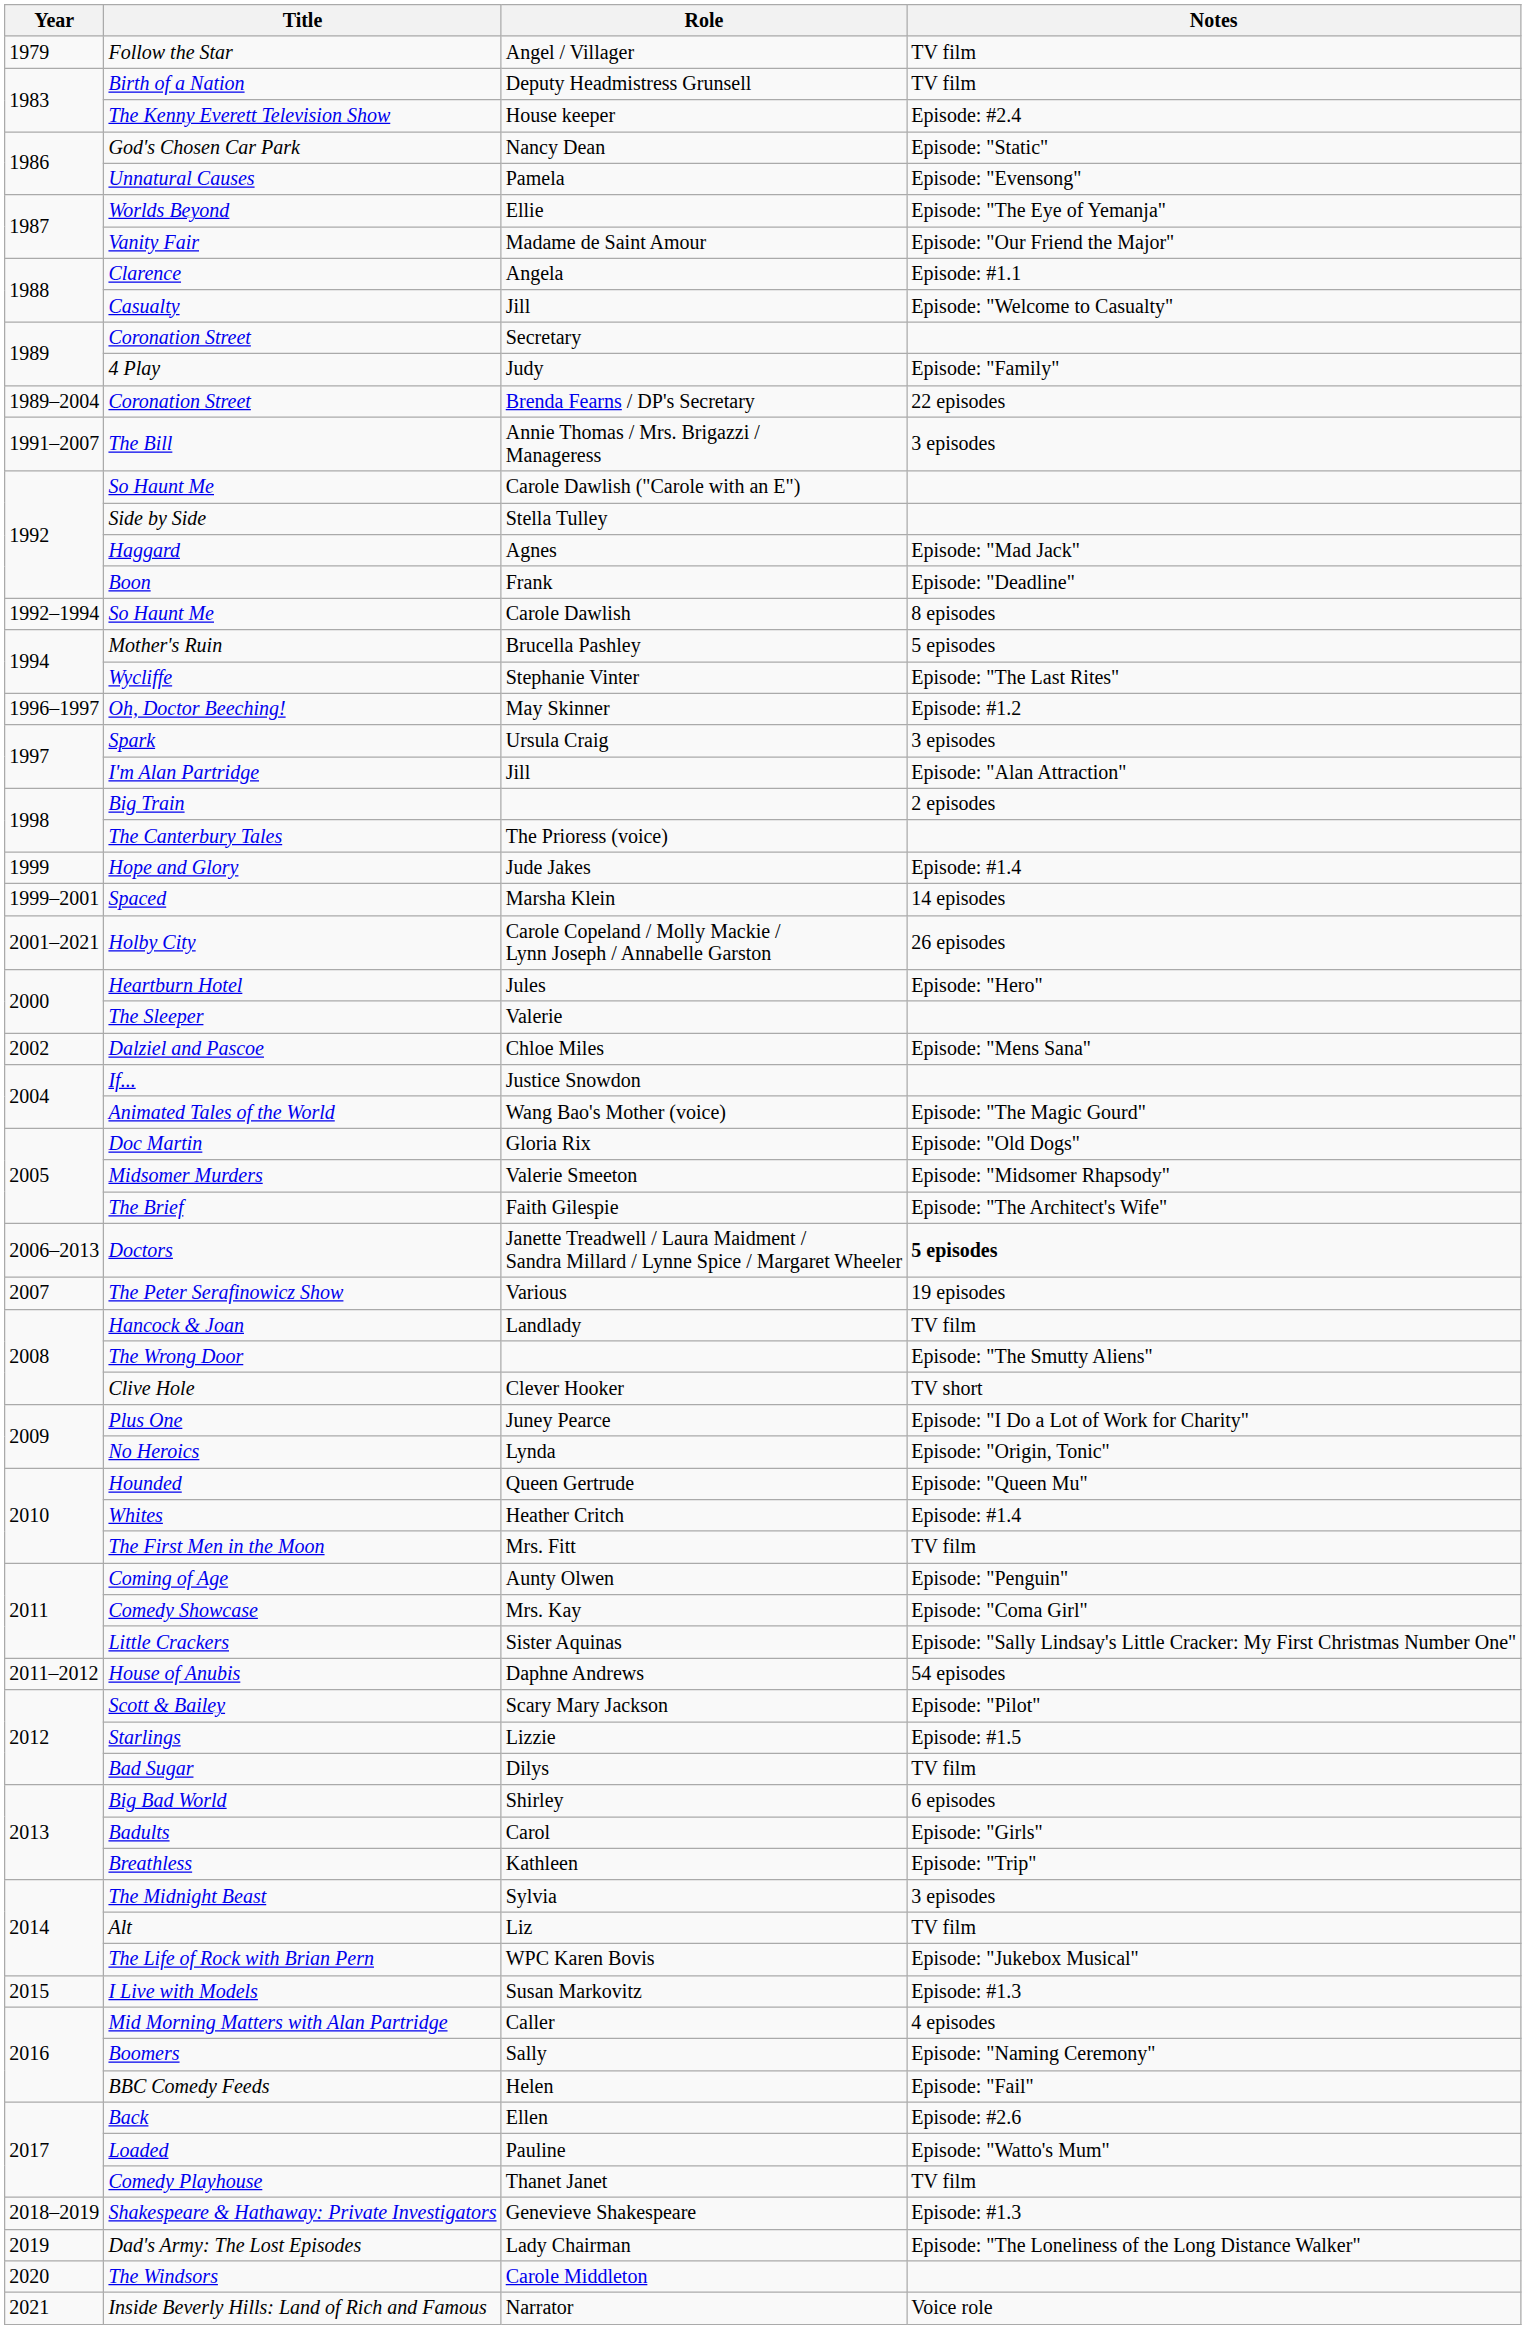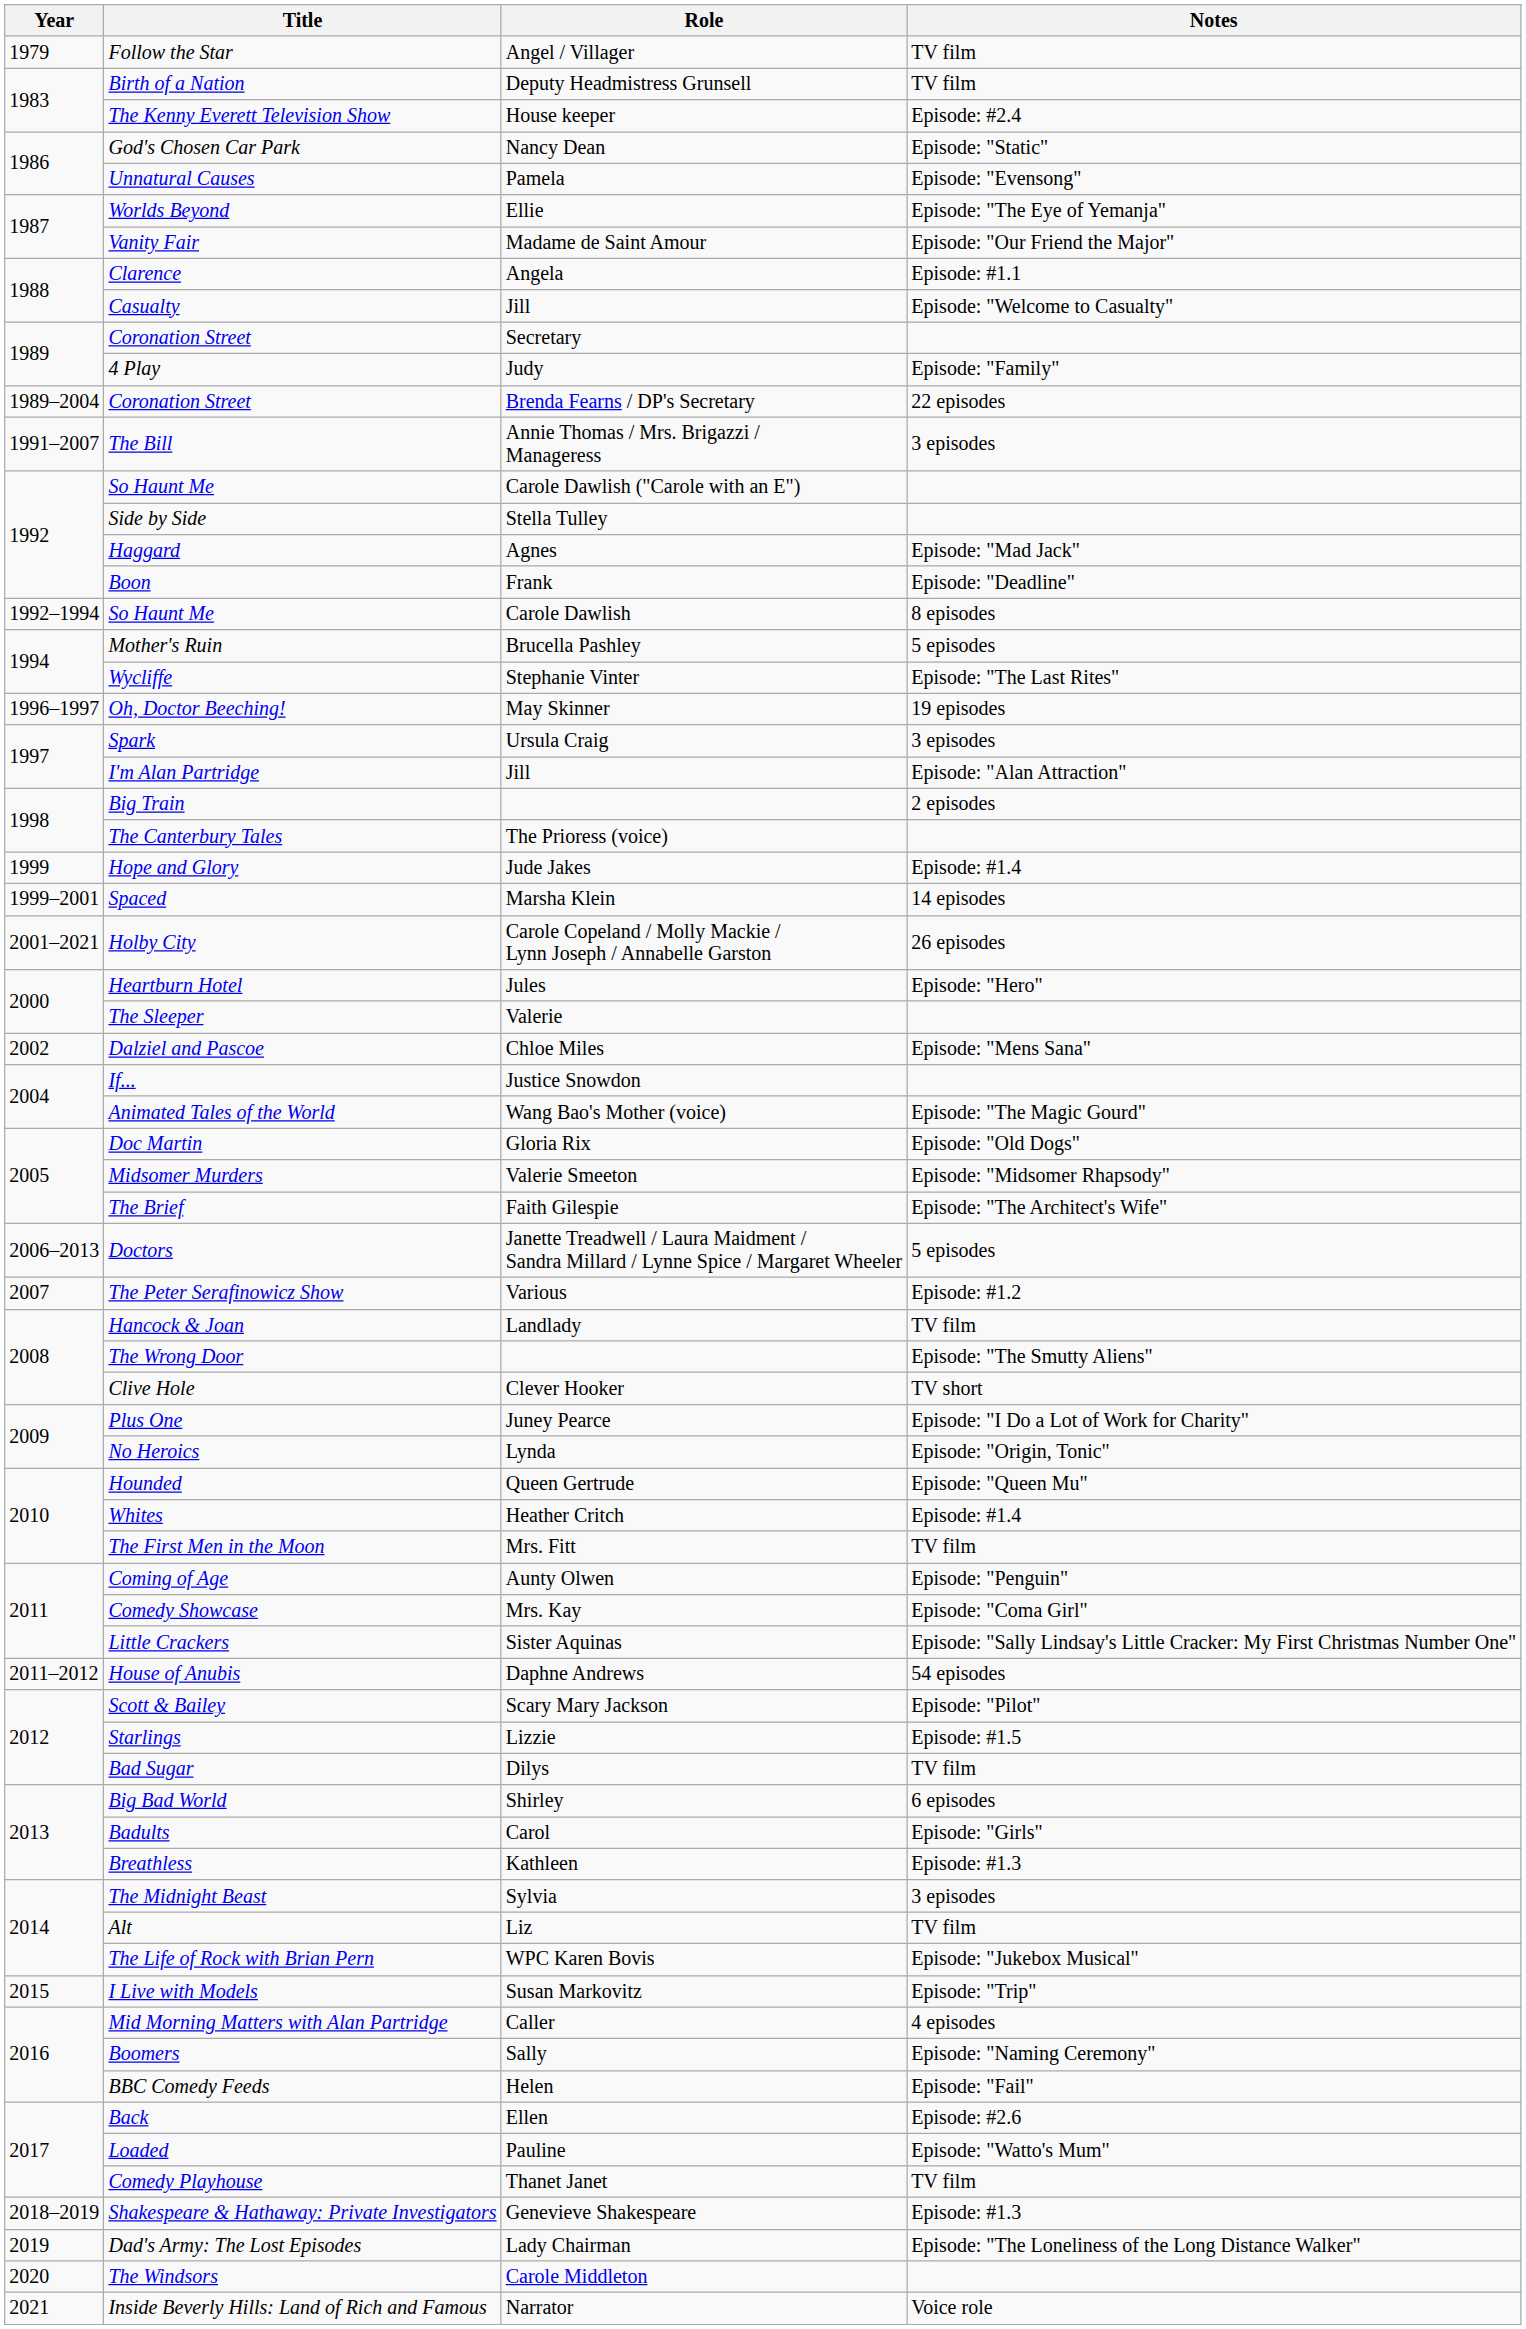Oh, Doctor Beeching! | Notes: Episode: #1.2 -> 19 episodes
Doctors | Notes: bold -> normal
The Peter Serafinowicz Show | Notes: 19 episodes -> Episode: #1.2
Breathless | Notes: Episode: "Trip" -> Episode: #1.3
I Live with Models | Notes: Episode: #1.3 -> Episode: "Trip"
